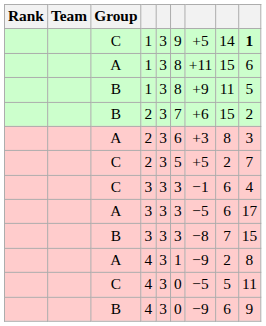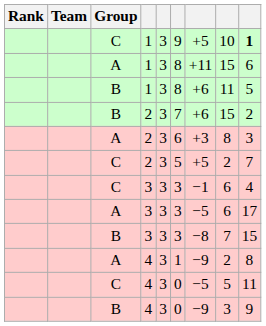C / 1 | column 8: 14 -> 10
B / 1 | column 7: +9 -> +6
B / 4 | column 8: 6 -> 3
